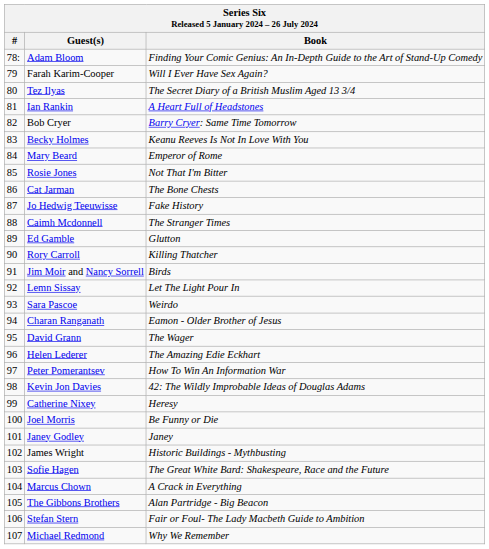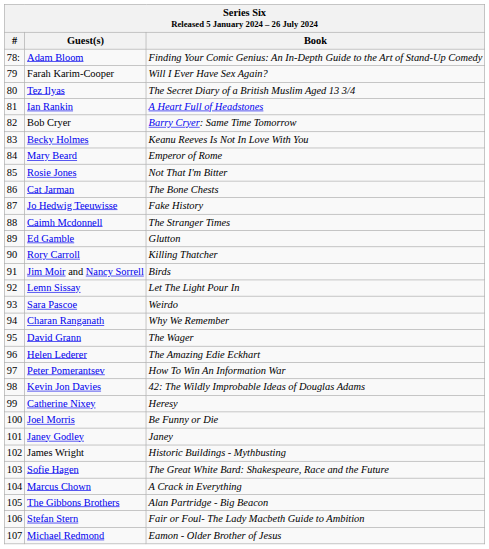Charan Ranganath | Book: Eamon - Older Brother of Jesus -> Why We Remember
Michael Redmond | Book: Why We Remember -> Eamon - Older Brother of Jesus
